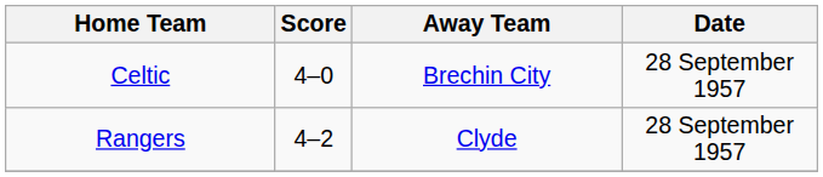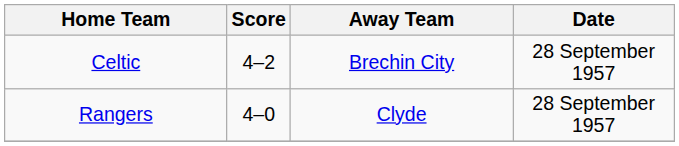Celtic | Score: 4–0 -> 4–2
Rangers | Score: 4–2 -> 4–0
